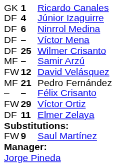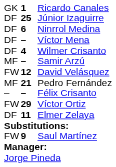Júnior Izaguirre | column 2: 4 -> 25
Wilmer Crisanto | column 2: 25 -> 4
